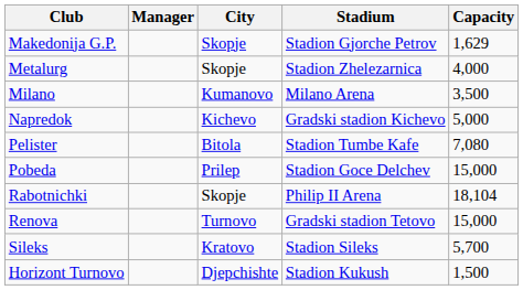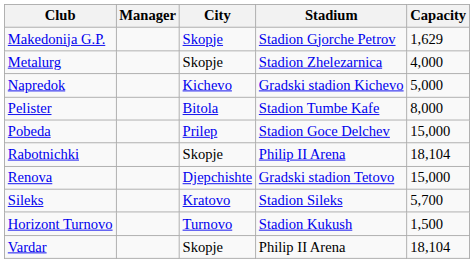- row: Milano | Kumanovo | Milano Arena | 3,500
Pelister | Capacity: 7,080 -> 8,000
Renova | City: Turnovo -> Djepchishte
Horizont Turnovo | City: Djepchishte -> Turnovo
+ row: Vardar | Skopje | Philip II Arena | 18,104
